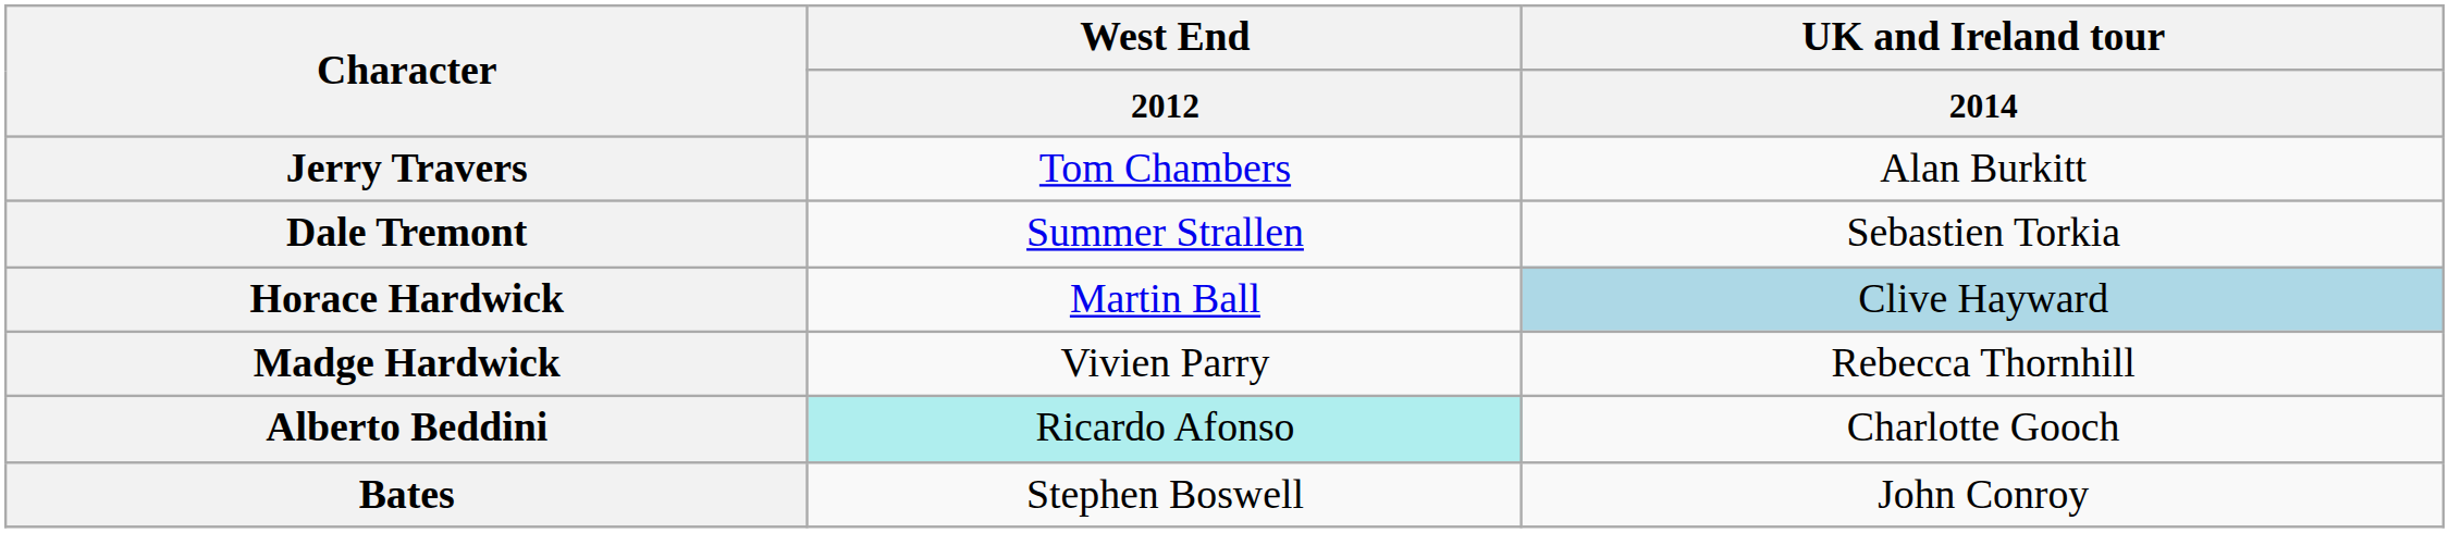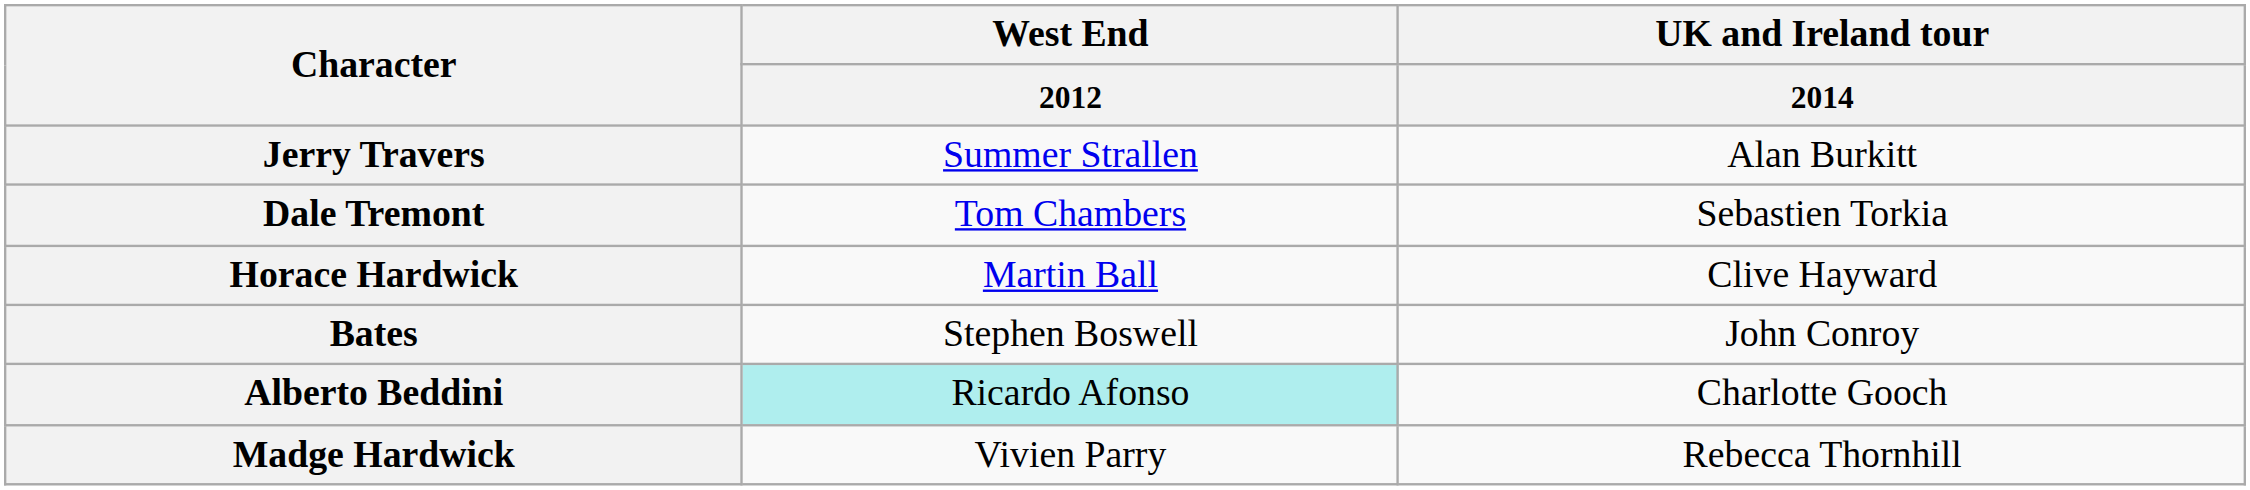Jerry Travers | West End / 2012: Tom Chambers -> Summer Strallen
Dale Tremont | West End / 2012: Summer Strallen -> Tom Chambers
Horace Hardwick | UK and Ireland tour / 2014: lightblue background -> no background
rows swapped: Madge Hardwick <-> Bates
